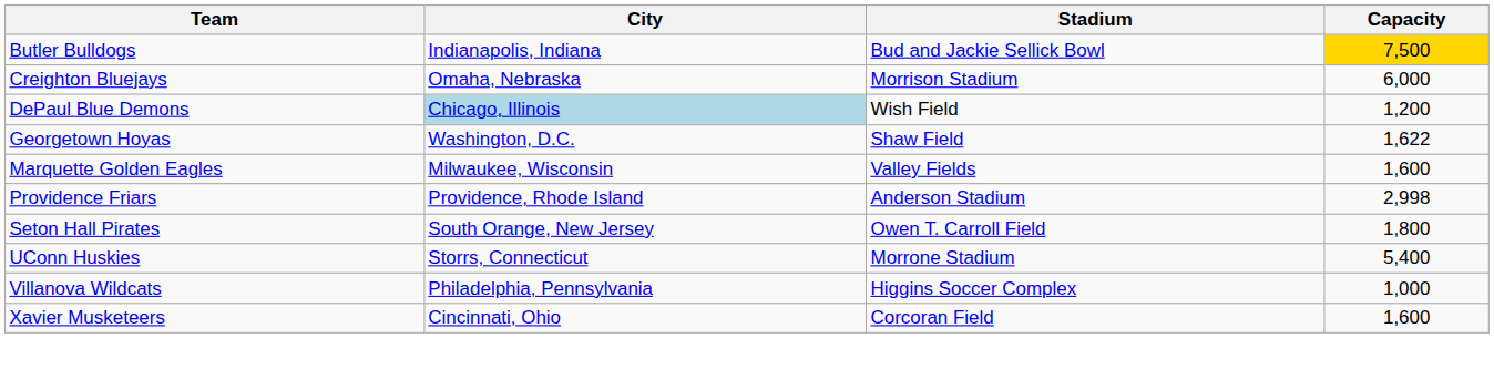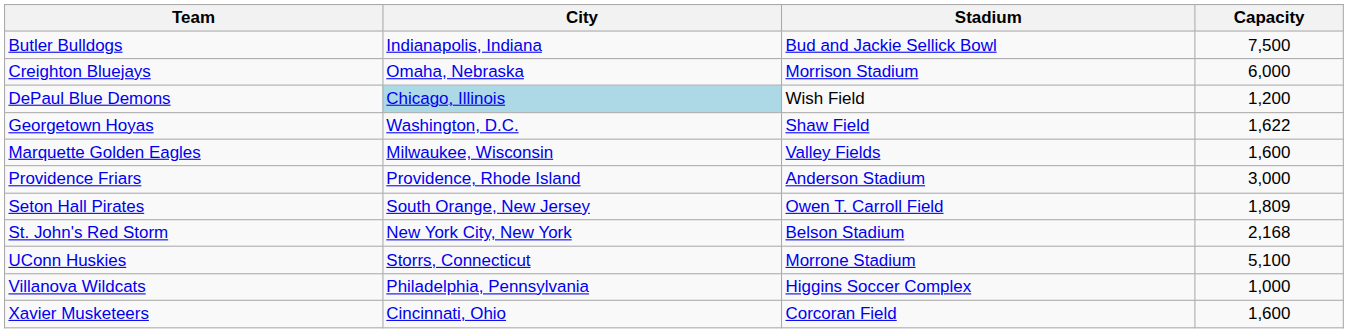Butler Bulldogs | Capacity: gold background -> no background
Providence Friars | Capacity: 2,998 -> 3,000
Seton Hall Pirates | Capacity: 1,800 -> 1,809
+ row: St. John's Red Storm | New York City, New York | Belson Stadium | 2,168
UConn Huskies | Capacity: 5,400 -> 5,100
